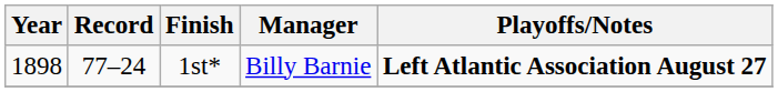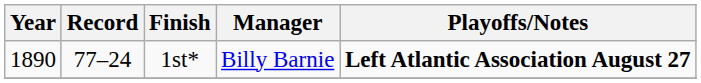1st* | Year: 1898 -> 1890
